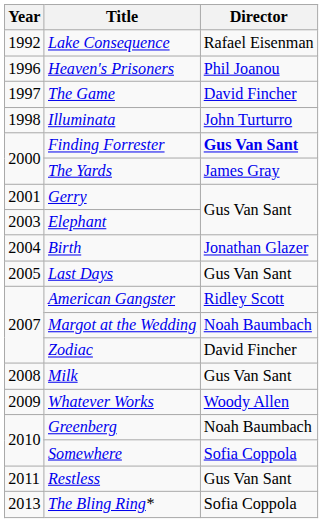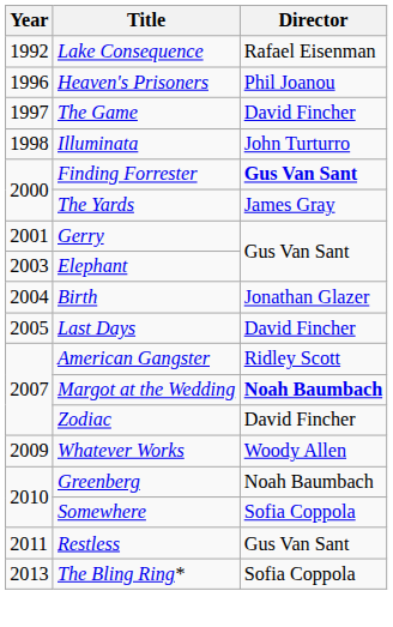Last Days | Director: Gus Van Sant -> David Fincher
Margot at the Wedding | Director: normal -> bold
- row: 2008 | Milk | Gus Van Sant
